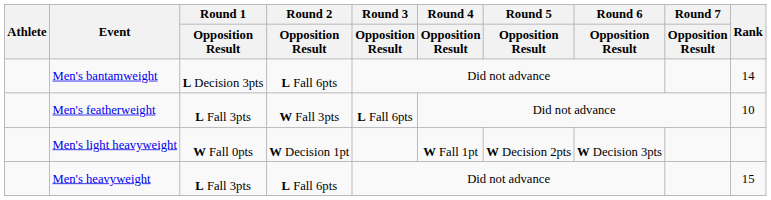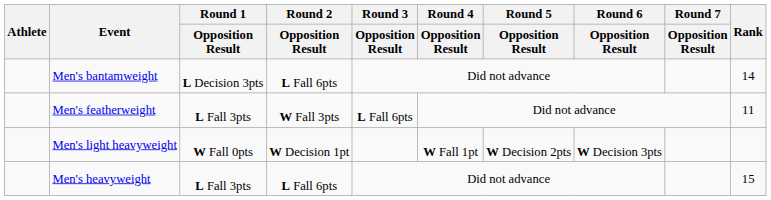Men's featherweight | Rank: 10 -> 11
